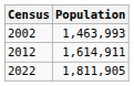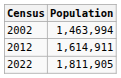2002 | Population: 1,463,993 -> 1,463,994
